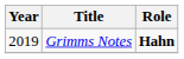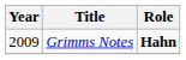Grimms Notes | Year: 2019 -> 2009
